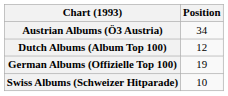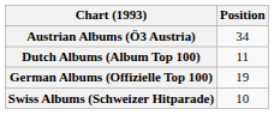Dutch Albums (Album Top 100) | Position: 12 -> 11
